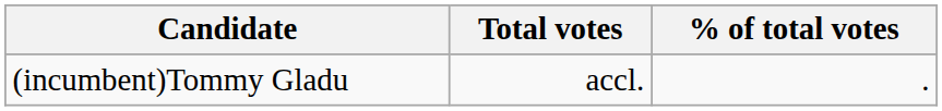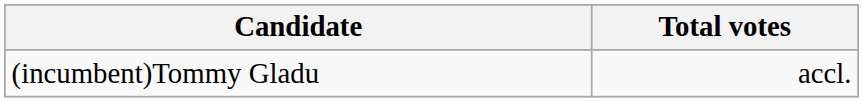- column: % of total votes | .
